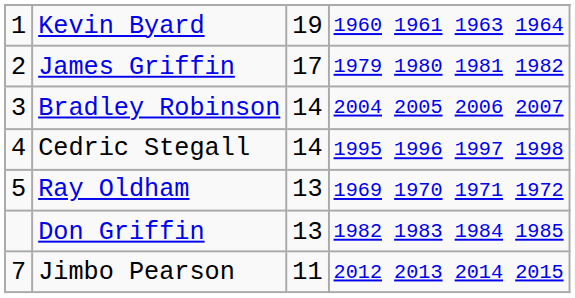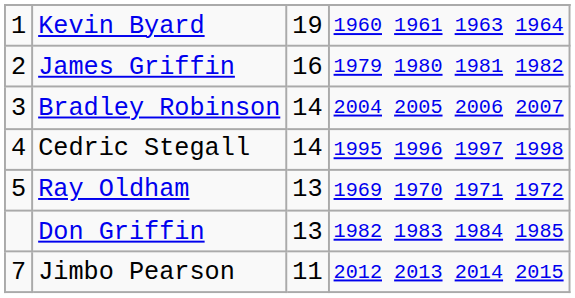James Griffin | column 3: 17 -> 16
